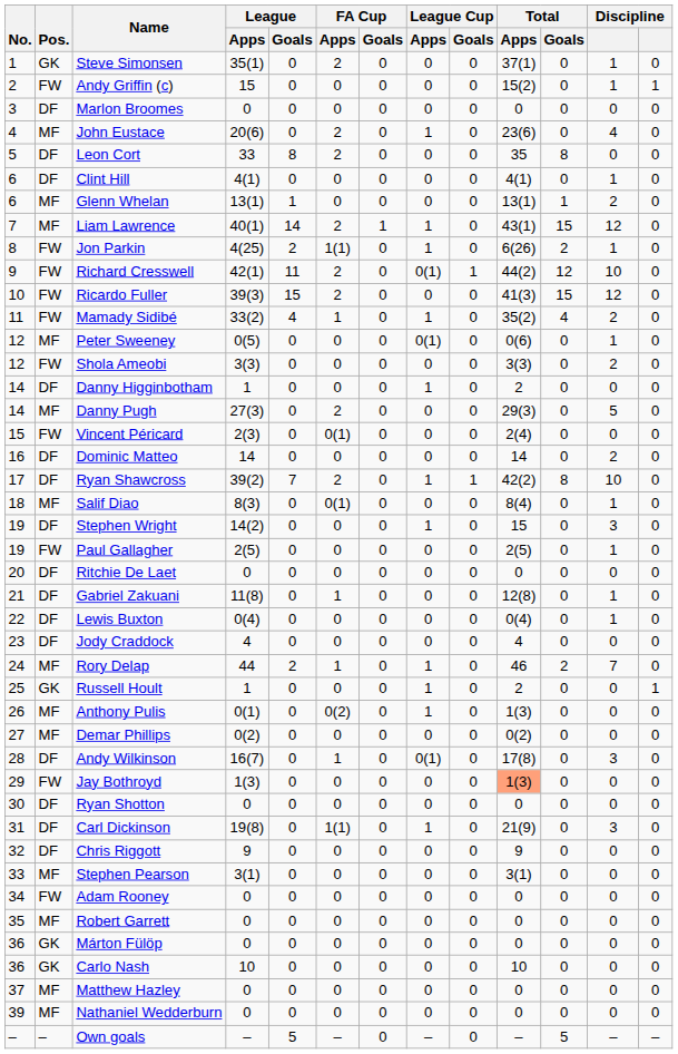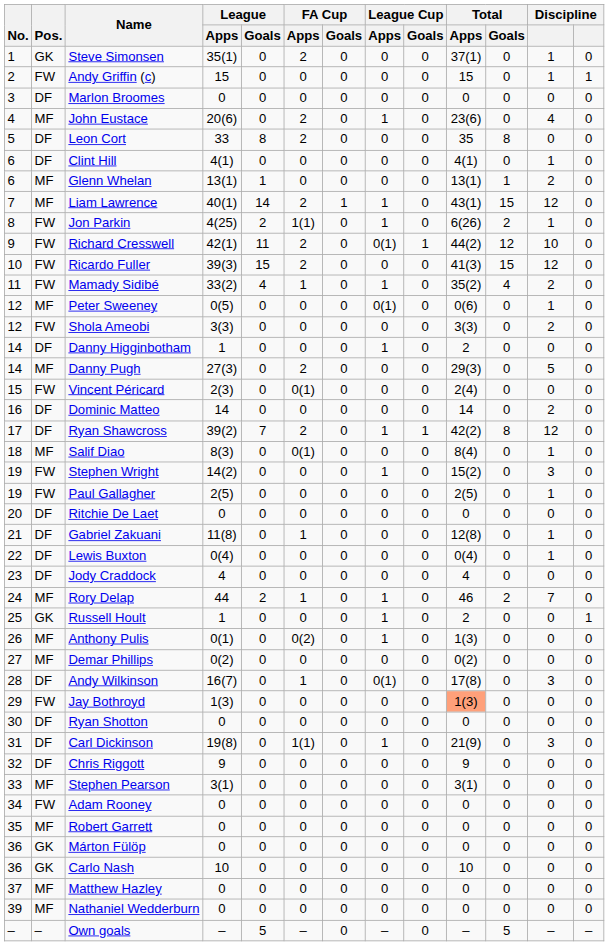Andy Griffin (c) | Total / Apps: 15(2) -> 15
Ryan Shawcross | column 12: 10 -> 12
Stephen Wright | Pos.: DF -> FW
Stephen Wright | Total / Apps: 15 -> 15(2)
